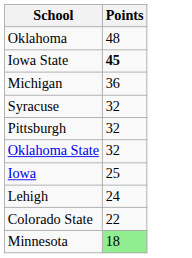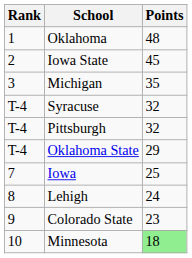+ column: Rank | 1 | 2 | 3 | T-4 | T-4 | T-4 | 7 | 8 | 9 | 10
Iowa State | Points: bold -> normal
Michigan | Points: 36 -> 35
Oklahoma State | Points: 32 -> 29
Colorado State | Points: 22 -> 23
